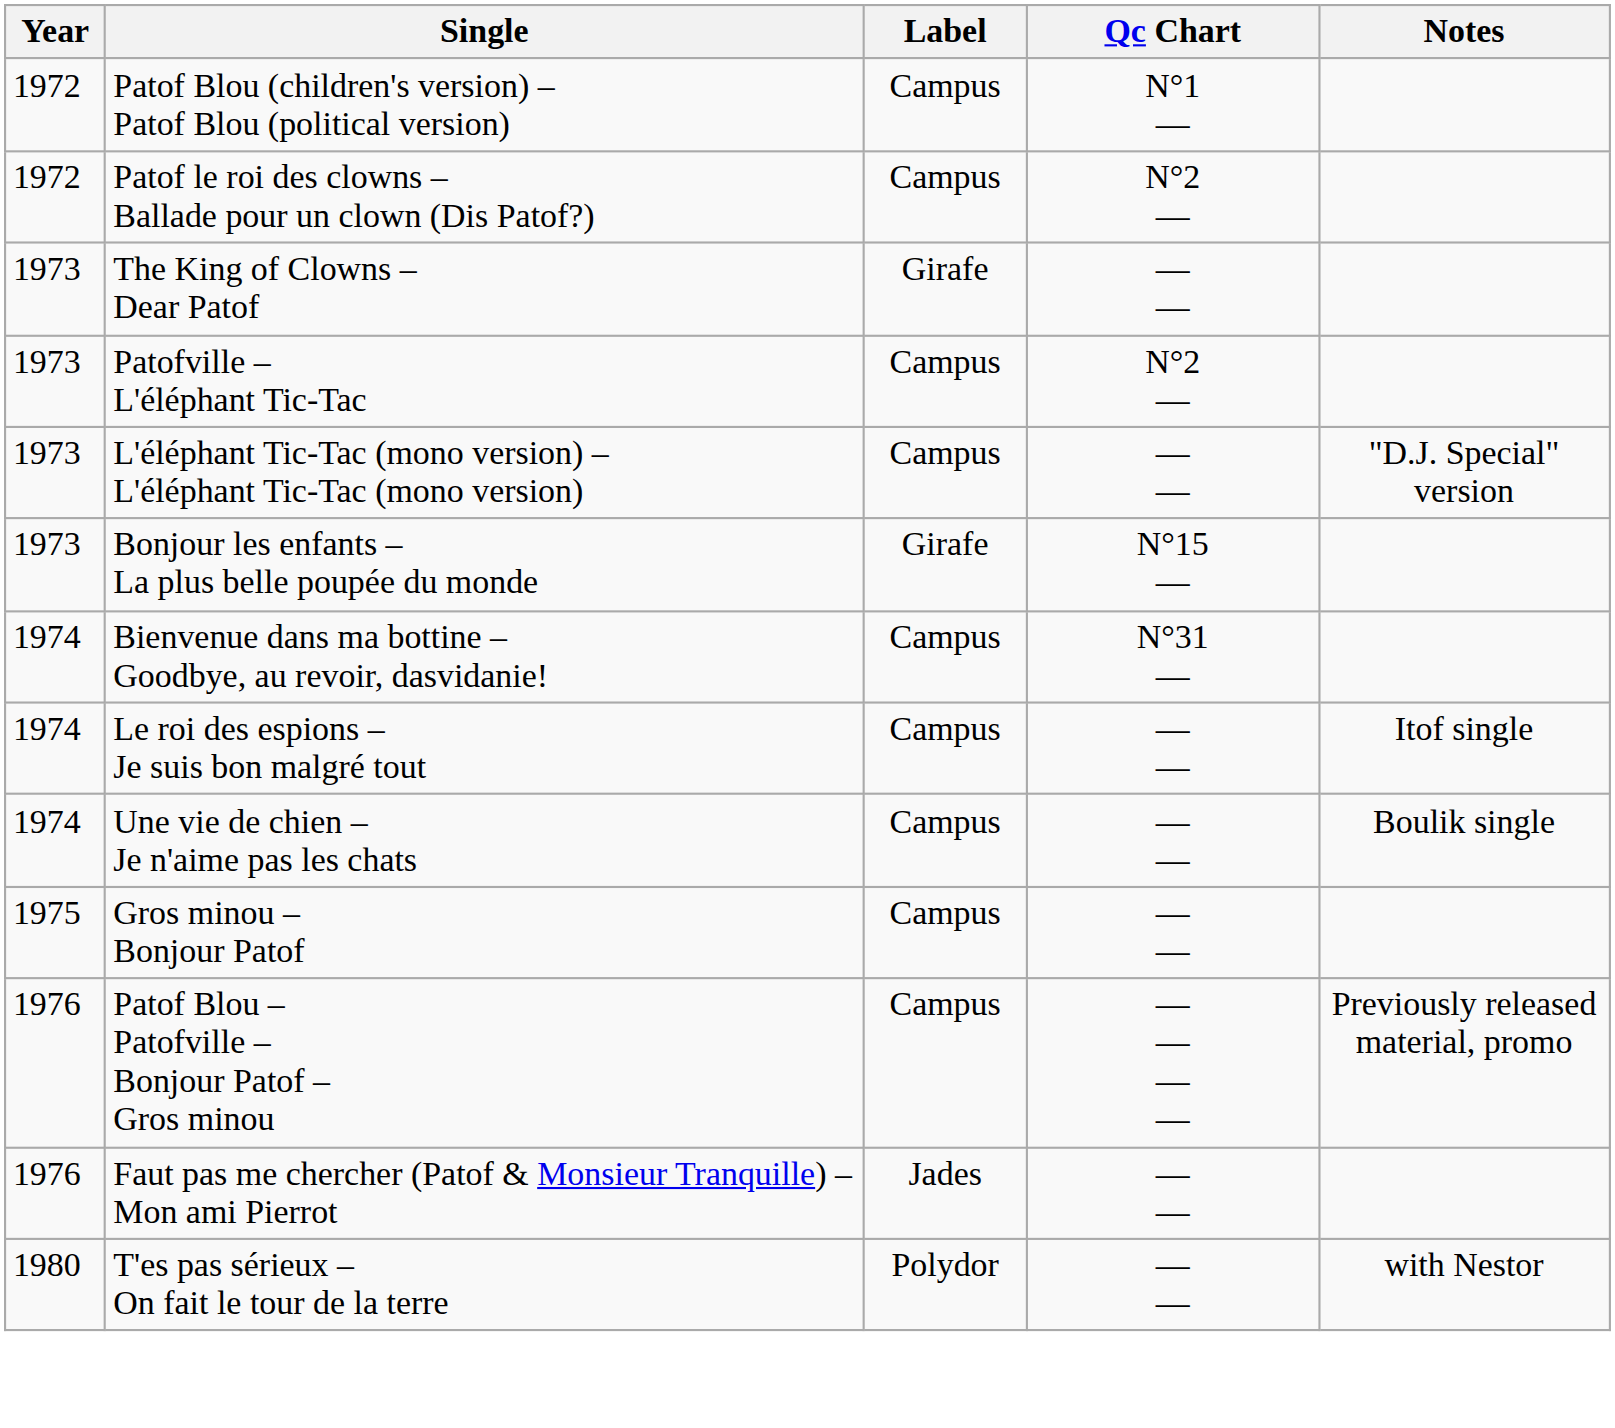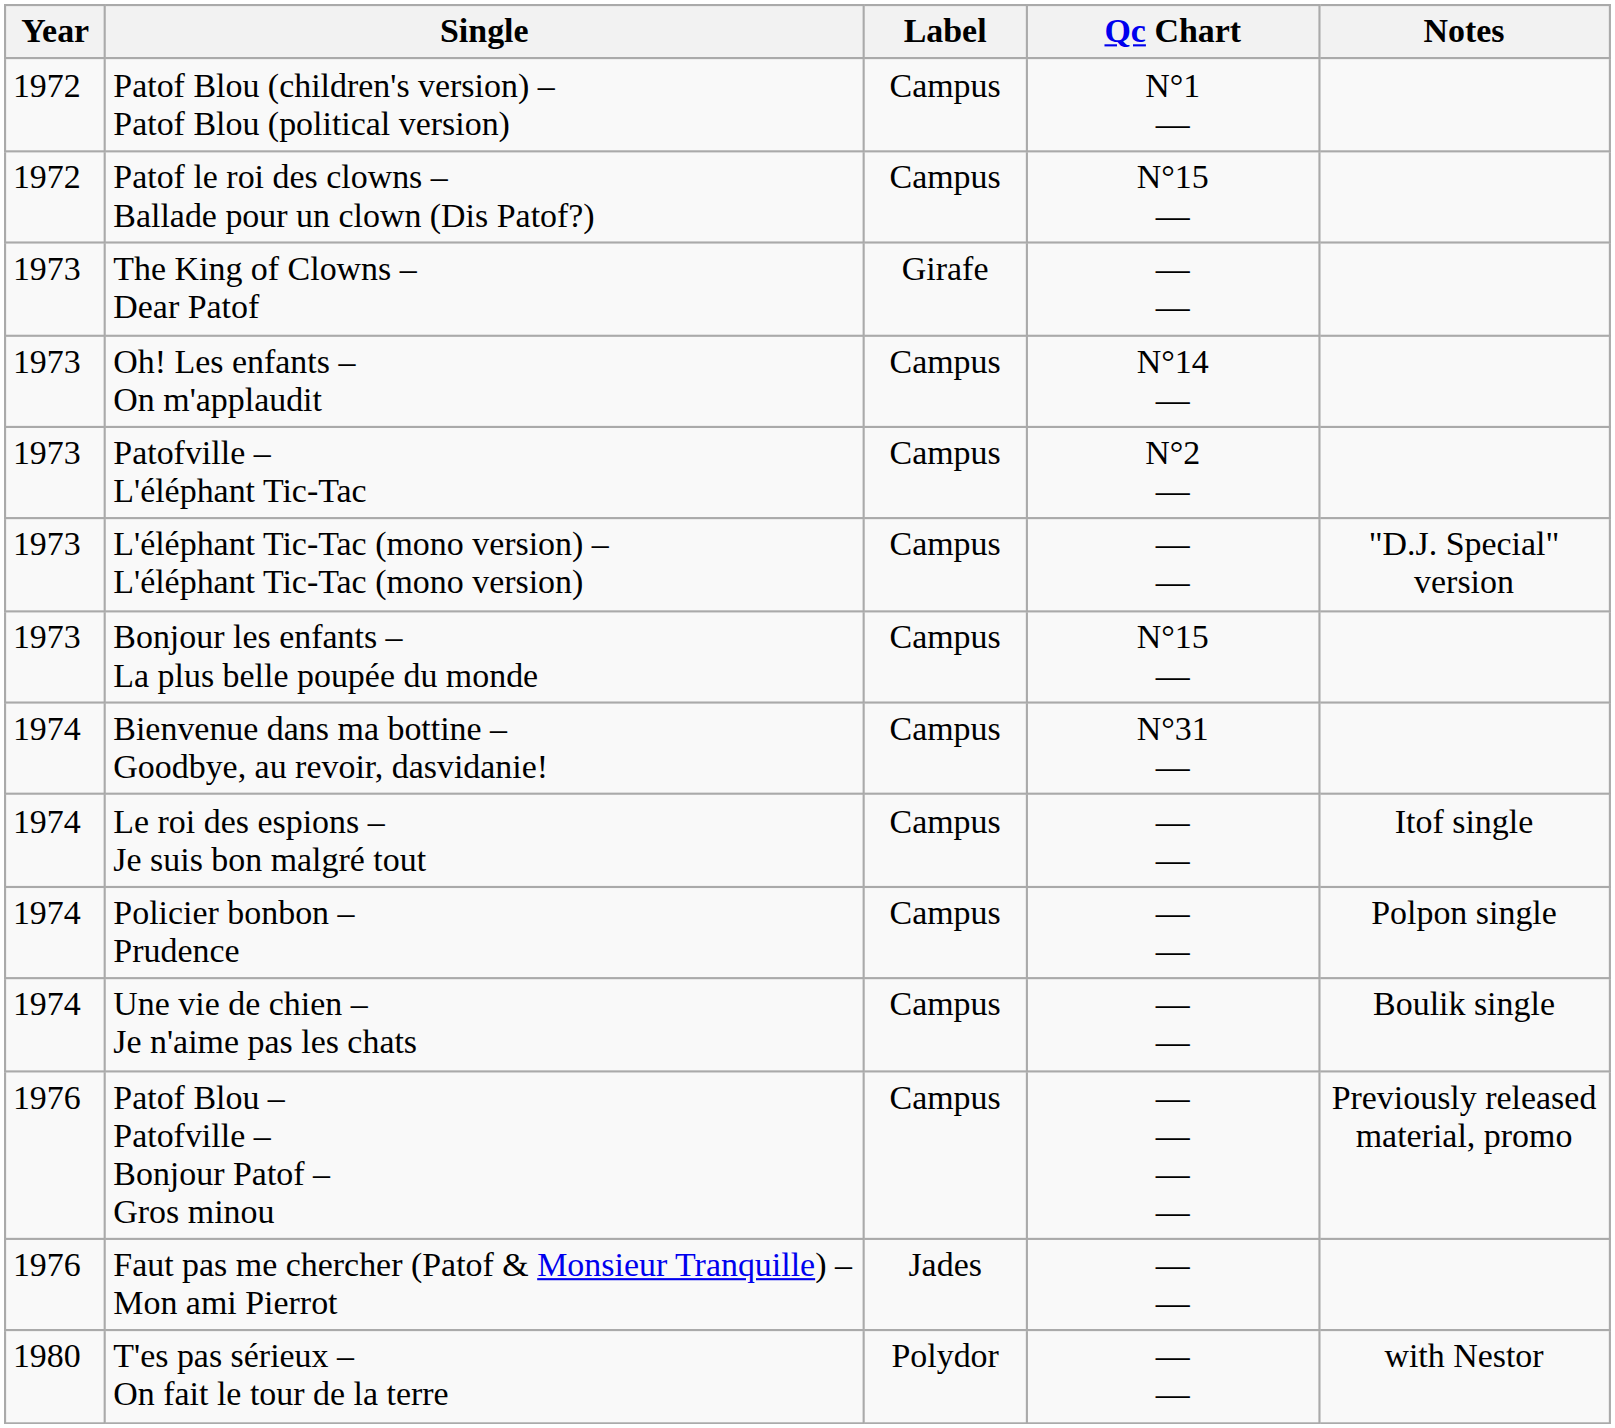Patof le roi des clowns – Ballade pour un clown (Dis Patof?) | Qc Chart: N°2 — -> N°15 —
+ row: 1973 | Oh! Les enfants – On m'applaudit | Campus | N°14 —
Bonjour les enfants – La plus belle poupée du monde | Label: Girafe -> Campus
+ row: 1974 | Policier bonbon – Prudence | Campus | — — | Polpon single
- row: 1975 | Gros minou – Bonjour Patof | Campus | — —
